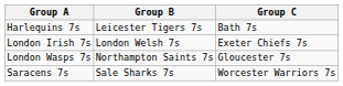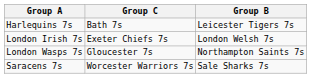columns swapped: Group B <-> Group C
